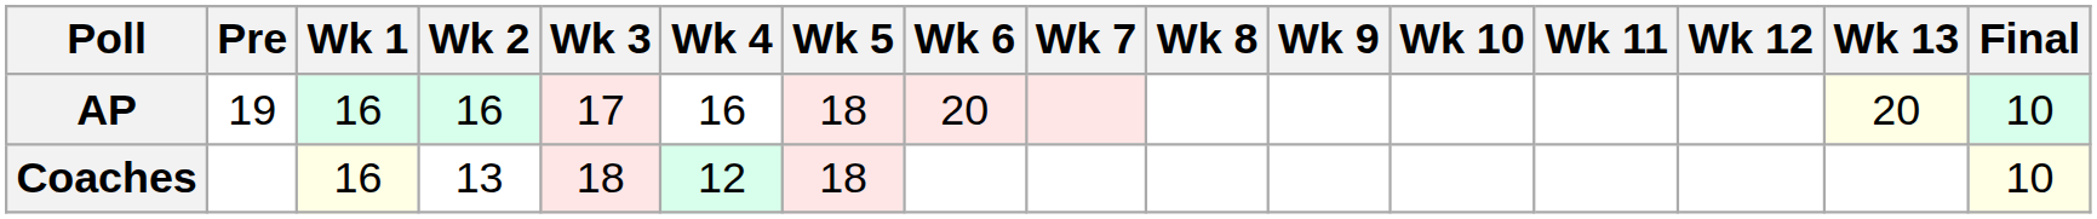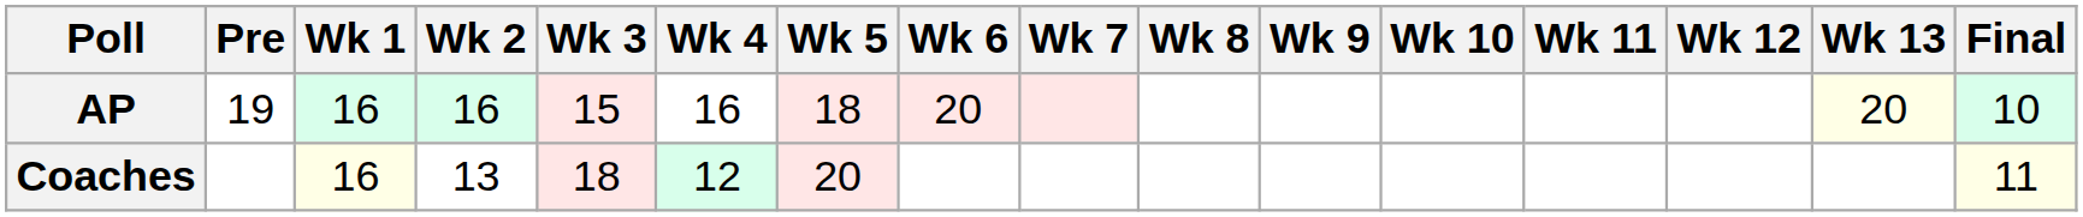AP | Wk 3: 17 -> 15
Coaches | Wk 5: 18 -> 20
Coaches | Final: 10 -> 11
